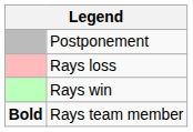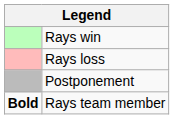rows swapped: Rays win <-> Postponement
